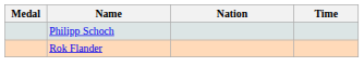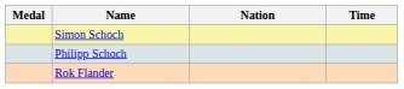+ row: Simon Schoch
